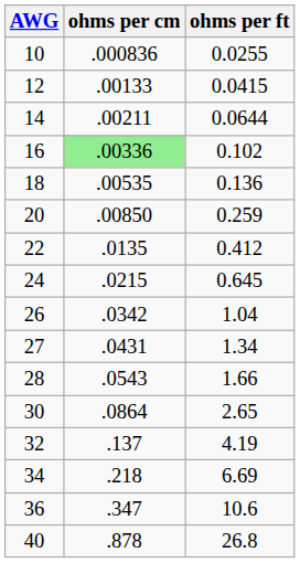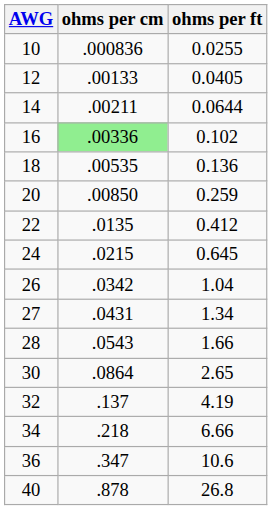12 | ohms per ft: 0.0415 -> 0.0405
34 | ohms per ft: 6.69 -> 6.66
